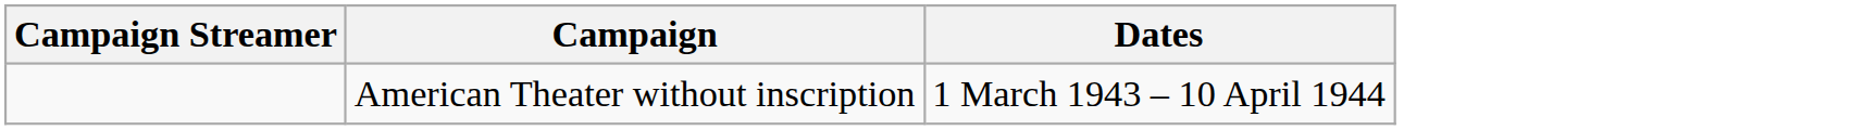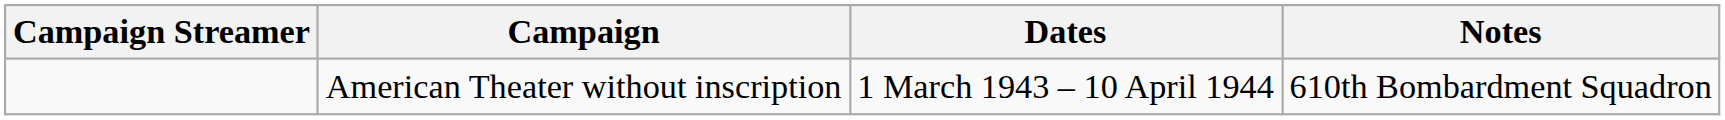+ column: Notes | 610th Bombardment Squadron
